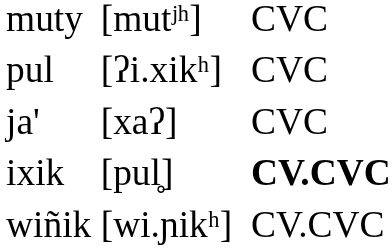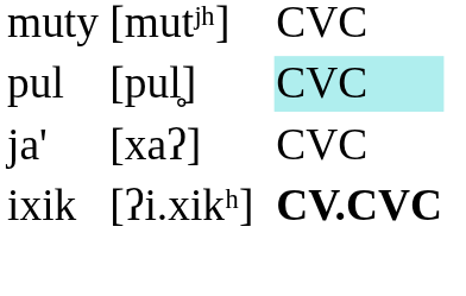pul | column 2: [ʔi.xikʰ] -> [pul̥]
pul | column 4: no background -> paleturquoise background
ixik | column 2: [pul̥] -> [ʔi.xikʰ]
- row: wiñik | [wi.ɲikʰ] | CV.CVC
